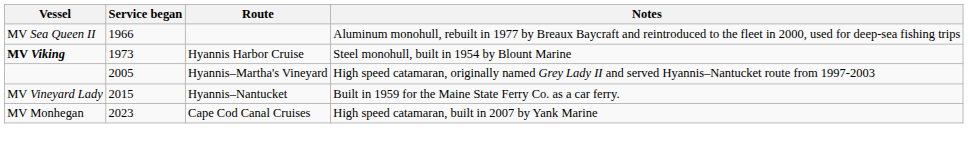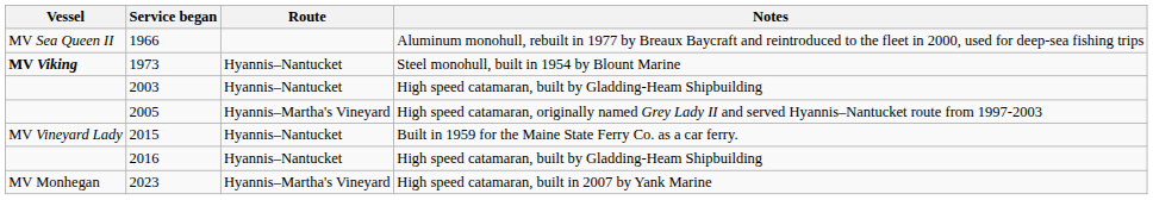1973 | Route: Hyannis Harbor Cruise -> Hyannis–Nantucket
+ row: 2003 | Hyannis–Nantucket | High speed catamaran, built by Gladding-Heam Shipbuilding
+ row: 2016 | Hyannis–Nantucket | High speed catamaran, built by Gladding-Heam Shipbuilding
2023 | Route: Cape Cod Canal Cruises -> Hyannis–Martha's Vineyard
